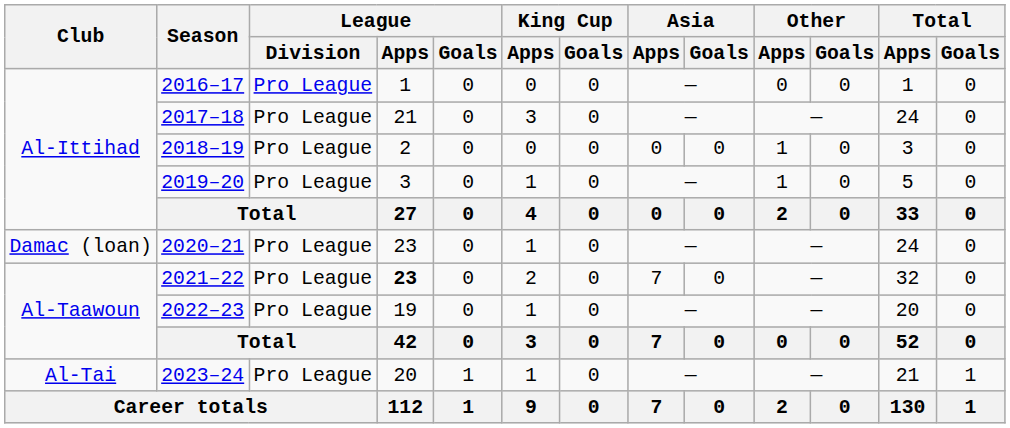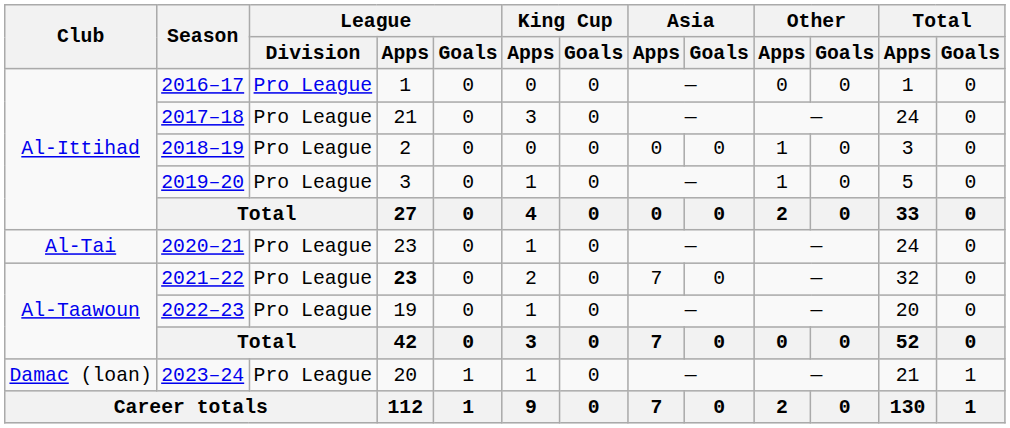2020–21 | Club: Damac (loan) -> Al-Tai
2023–24 | Club: Al-Tai -> Damac (loan)
